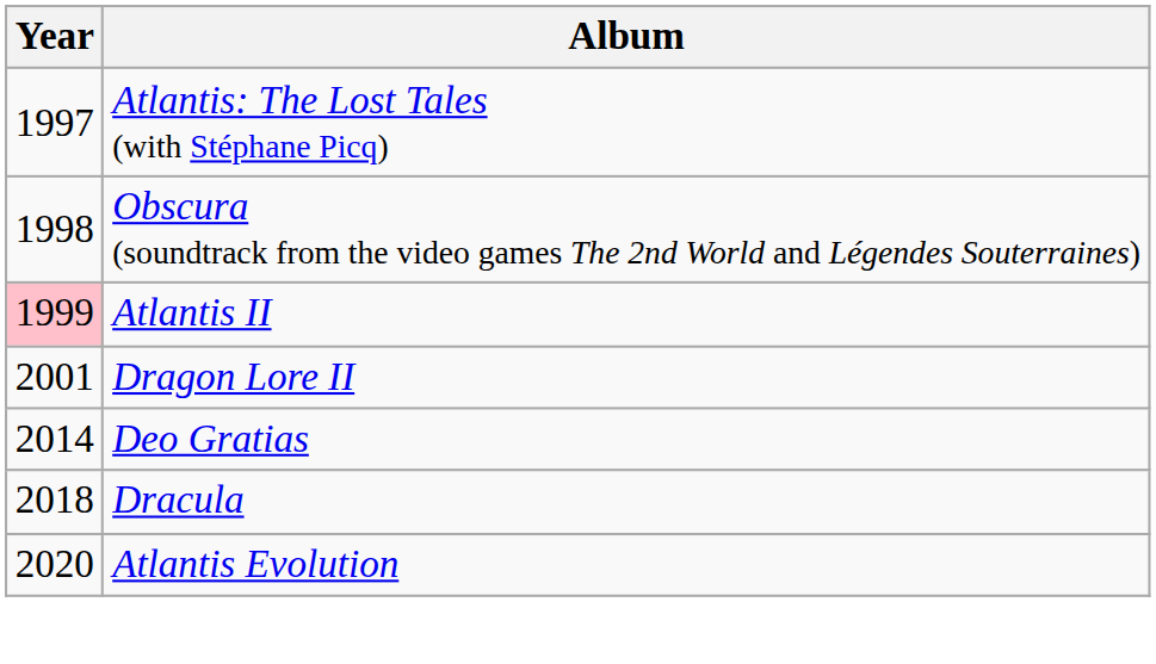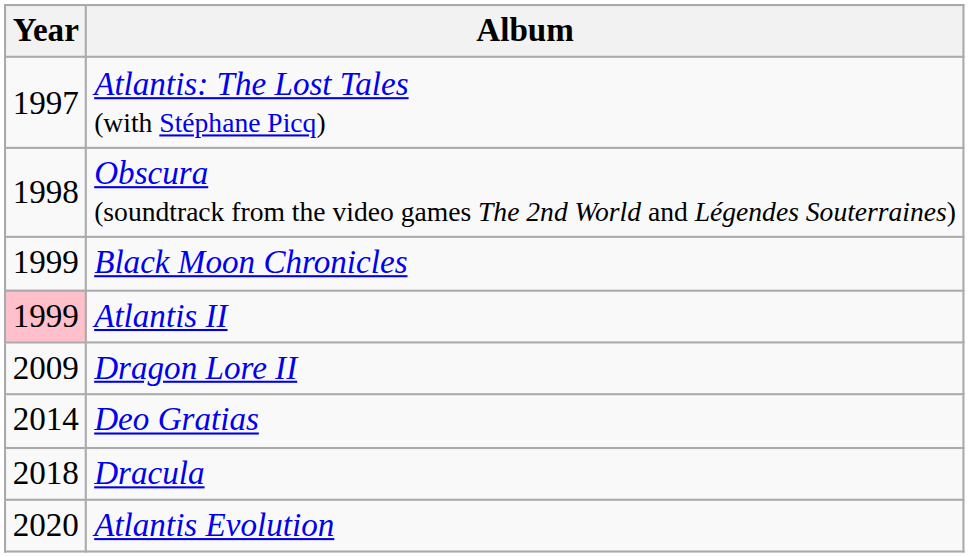+ row: 1999 | Black Moon Chronicles
Dragon Lore II | Year: 2001 -> 2009
